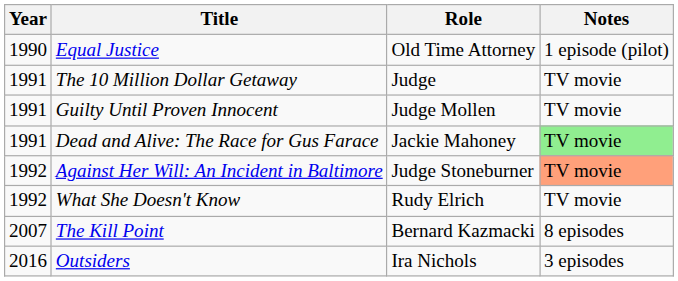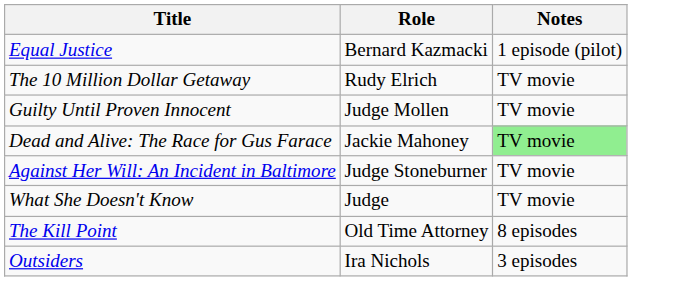- column: Year | 1990 | 1991 | 1991 | 1991 | 1992 | 1992 | 2007 | 2016
Equal Justice | Role: Old Time Attorney -> Bernard Kazmacki
The 10 Million Dollar Getaway | Role: Judge -> Rudy Elrich
Against Her Will: An Incident in Baltimore | Notes: lightsalmon background -> no background
What She Doesn't Know | Role: Rudy Elrich -> Judge
The Kill Point | Role: Bernard Kazmacki -> Old Time Attorney
